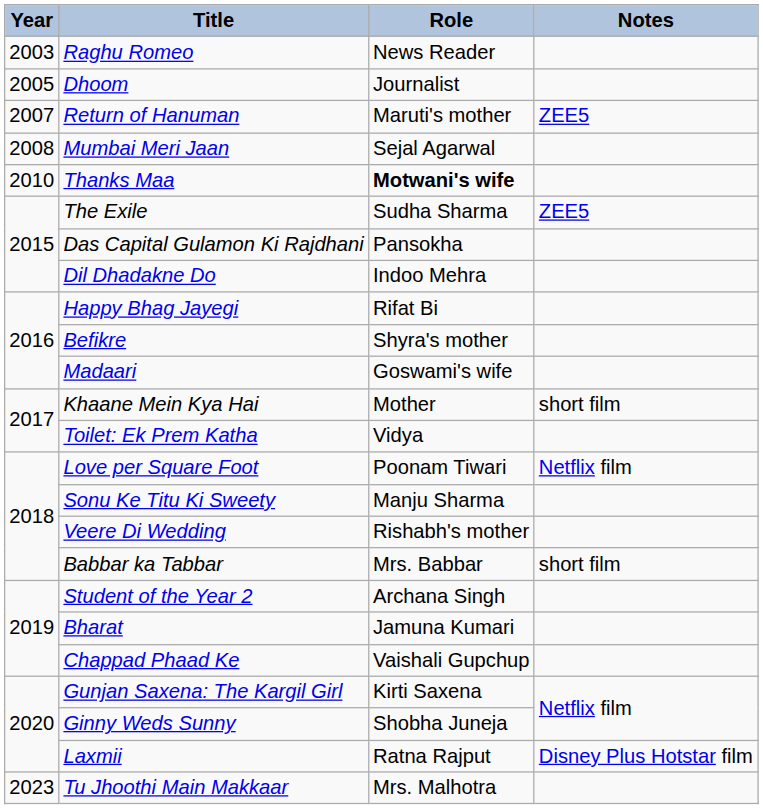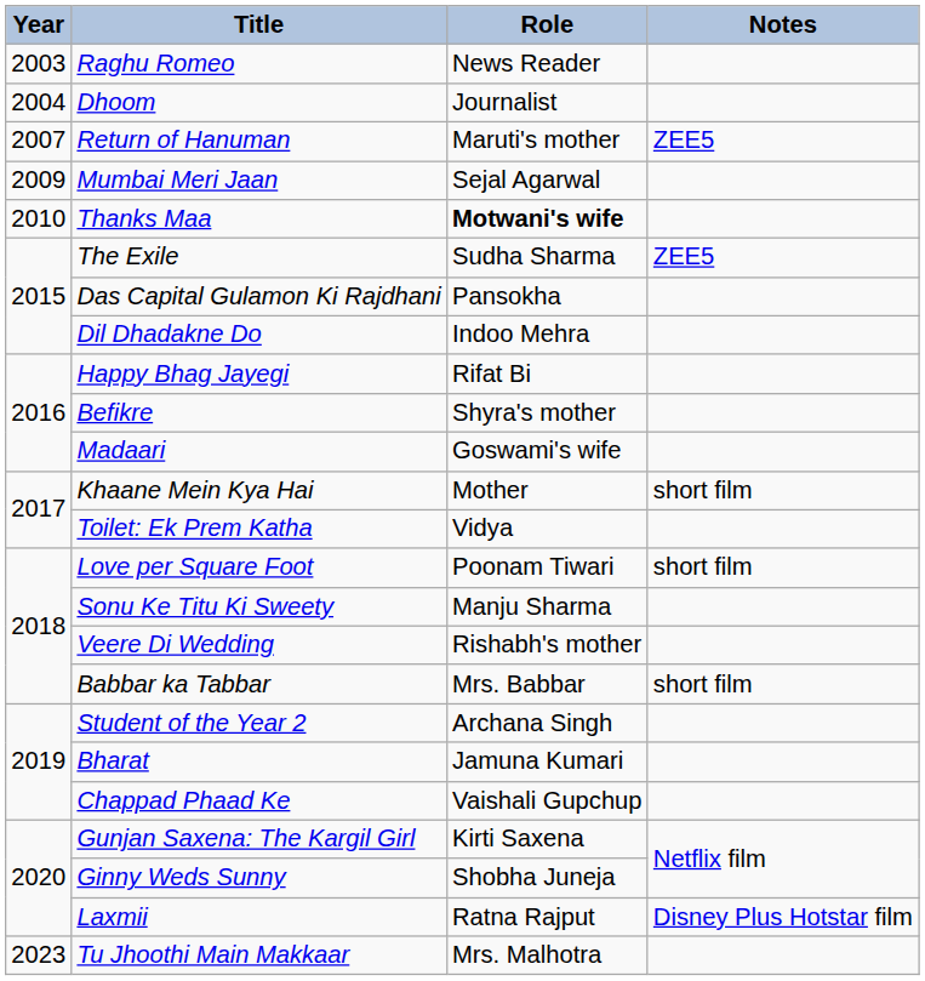Dhoom | Year: 2005 -> 2004
Mumbai Meri Jaan | Year: 2008 -> 2009
Love per Square Foot | Notes: Netflix film -> short film
